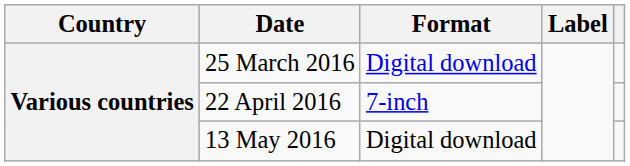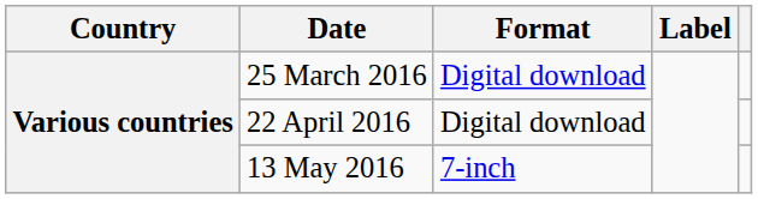22 April 2016 | Format: 7-inch -> Digital download
13 May 2016 | Format: Digital download -> 7-inch
